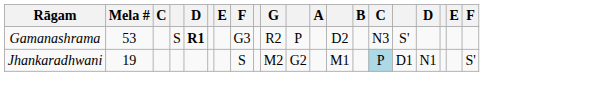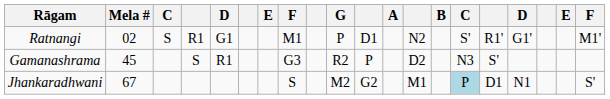+ row: Ratnangi | 02 | S | R1 | G1 | M1 | P | D1 | N2 | S' | R1' | G1' | M1'
Gamanashrama | Mela #: 53 -> 45
Gamanashrama | column 5: bold -> normal
Jhankaradhwani | Mela #: 19 -> 67
